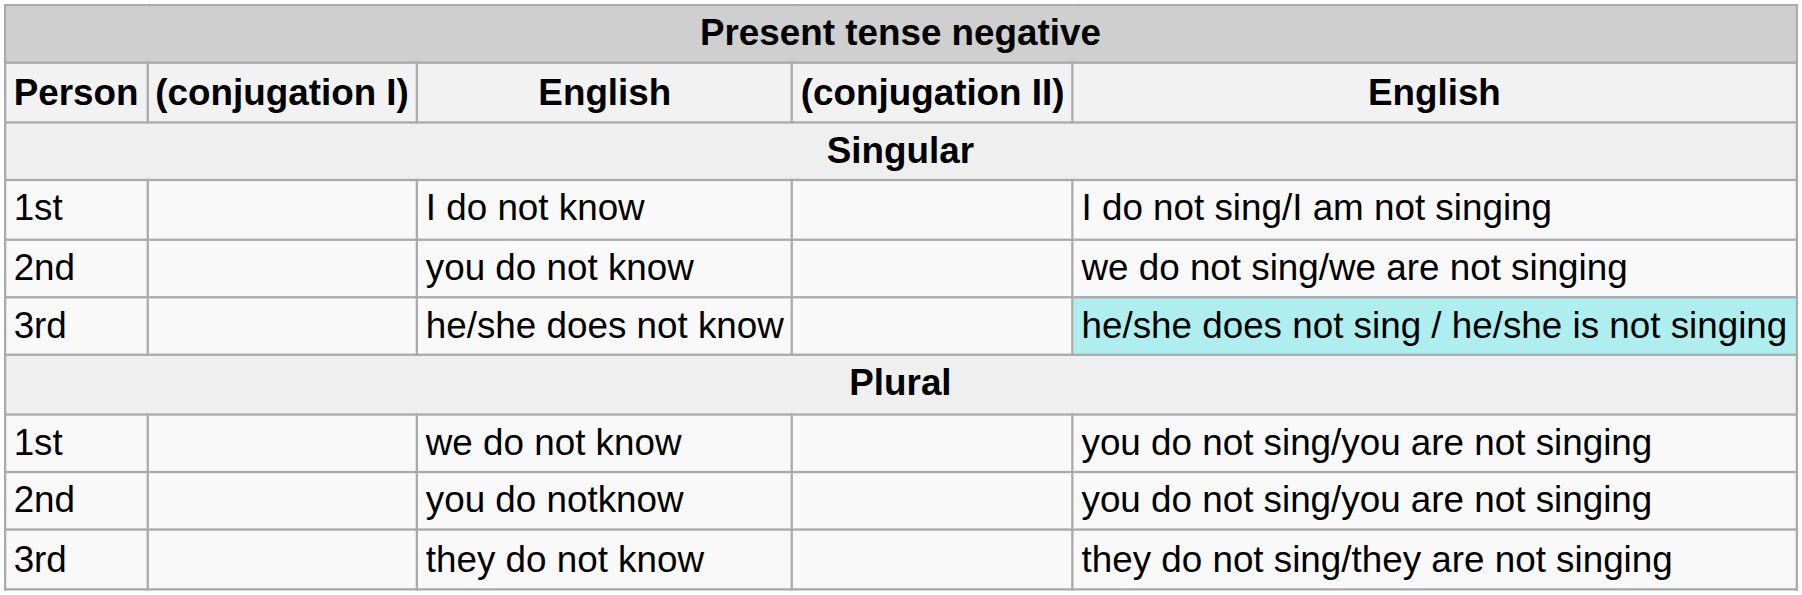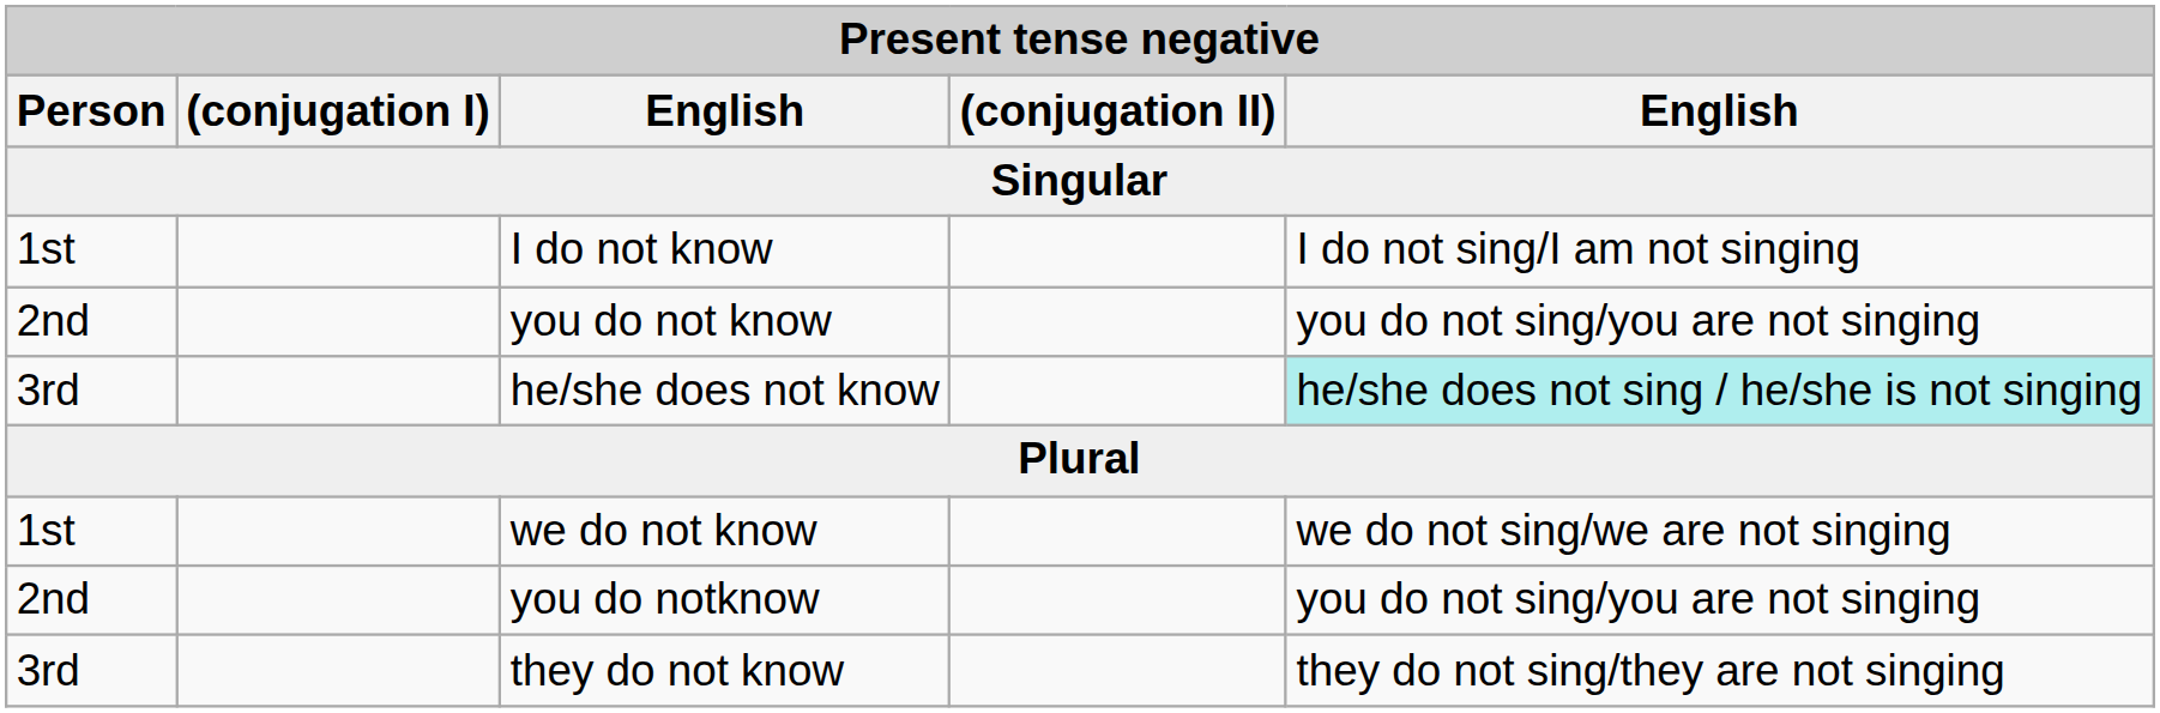you do not know | column 5: we do not sing/we are not singing -> you do not sing/you are not singing
we do not know | column 5: you do not sing/you are not singing -> we do not sing/we are not singing
